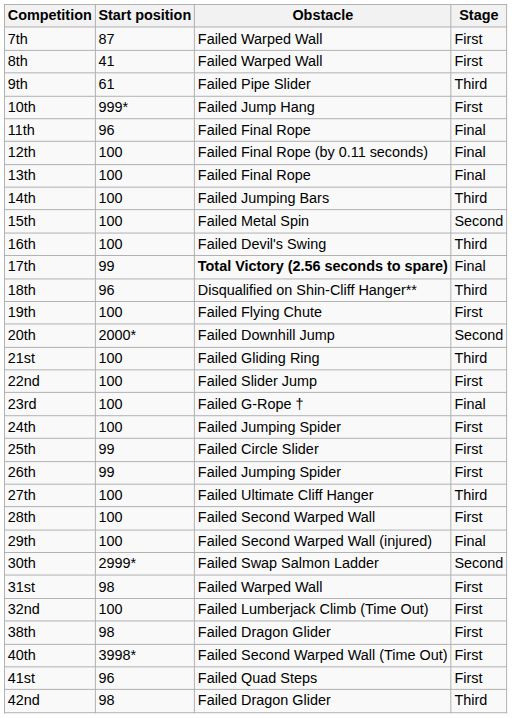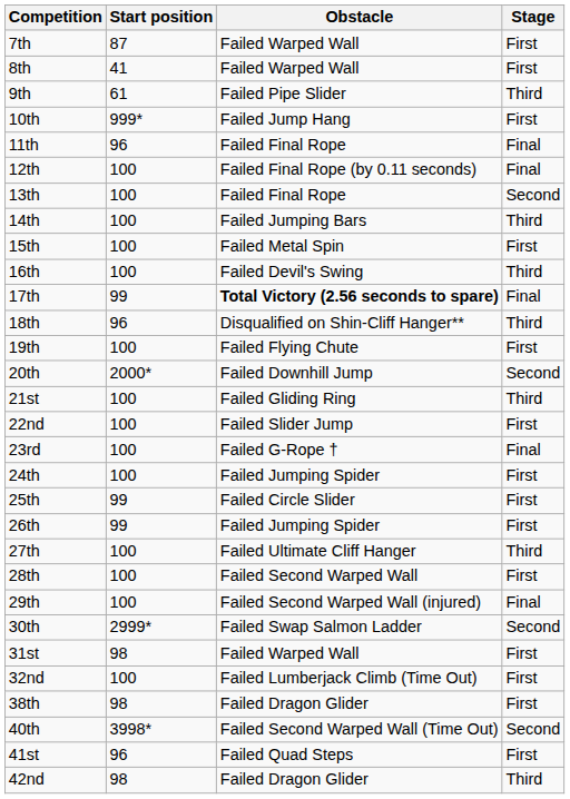13th | Stage: Final -> Second
15th | Stage: Second -> First
40th | Stage: First -> Second
